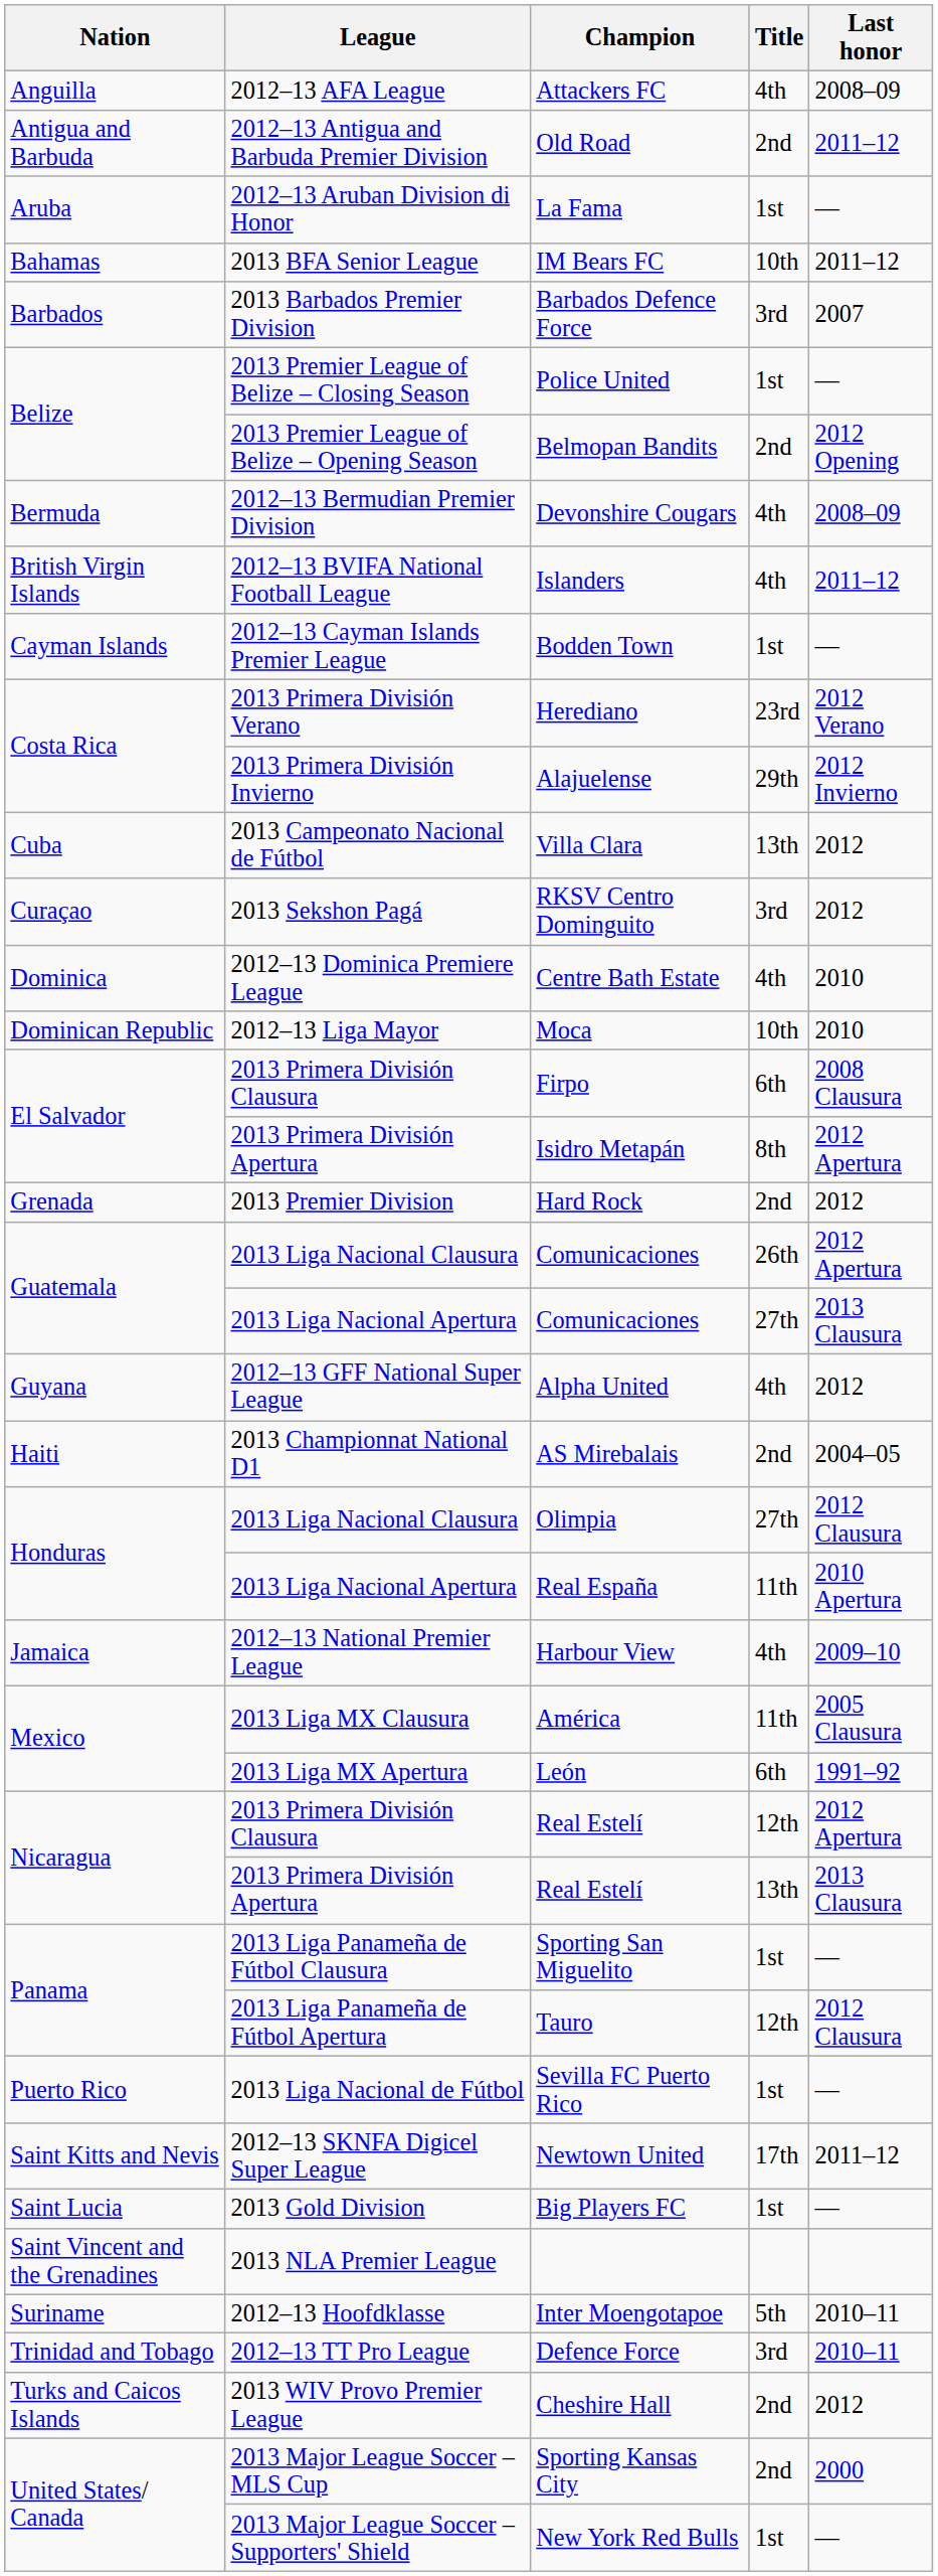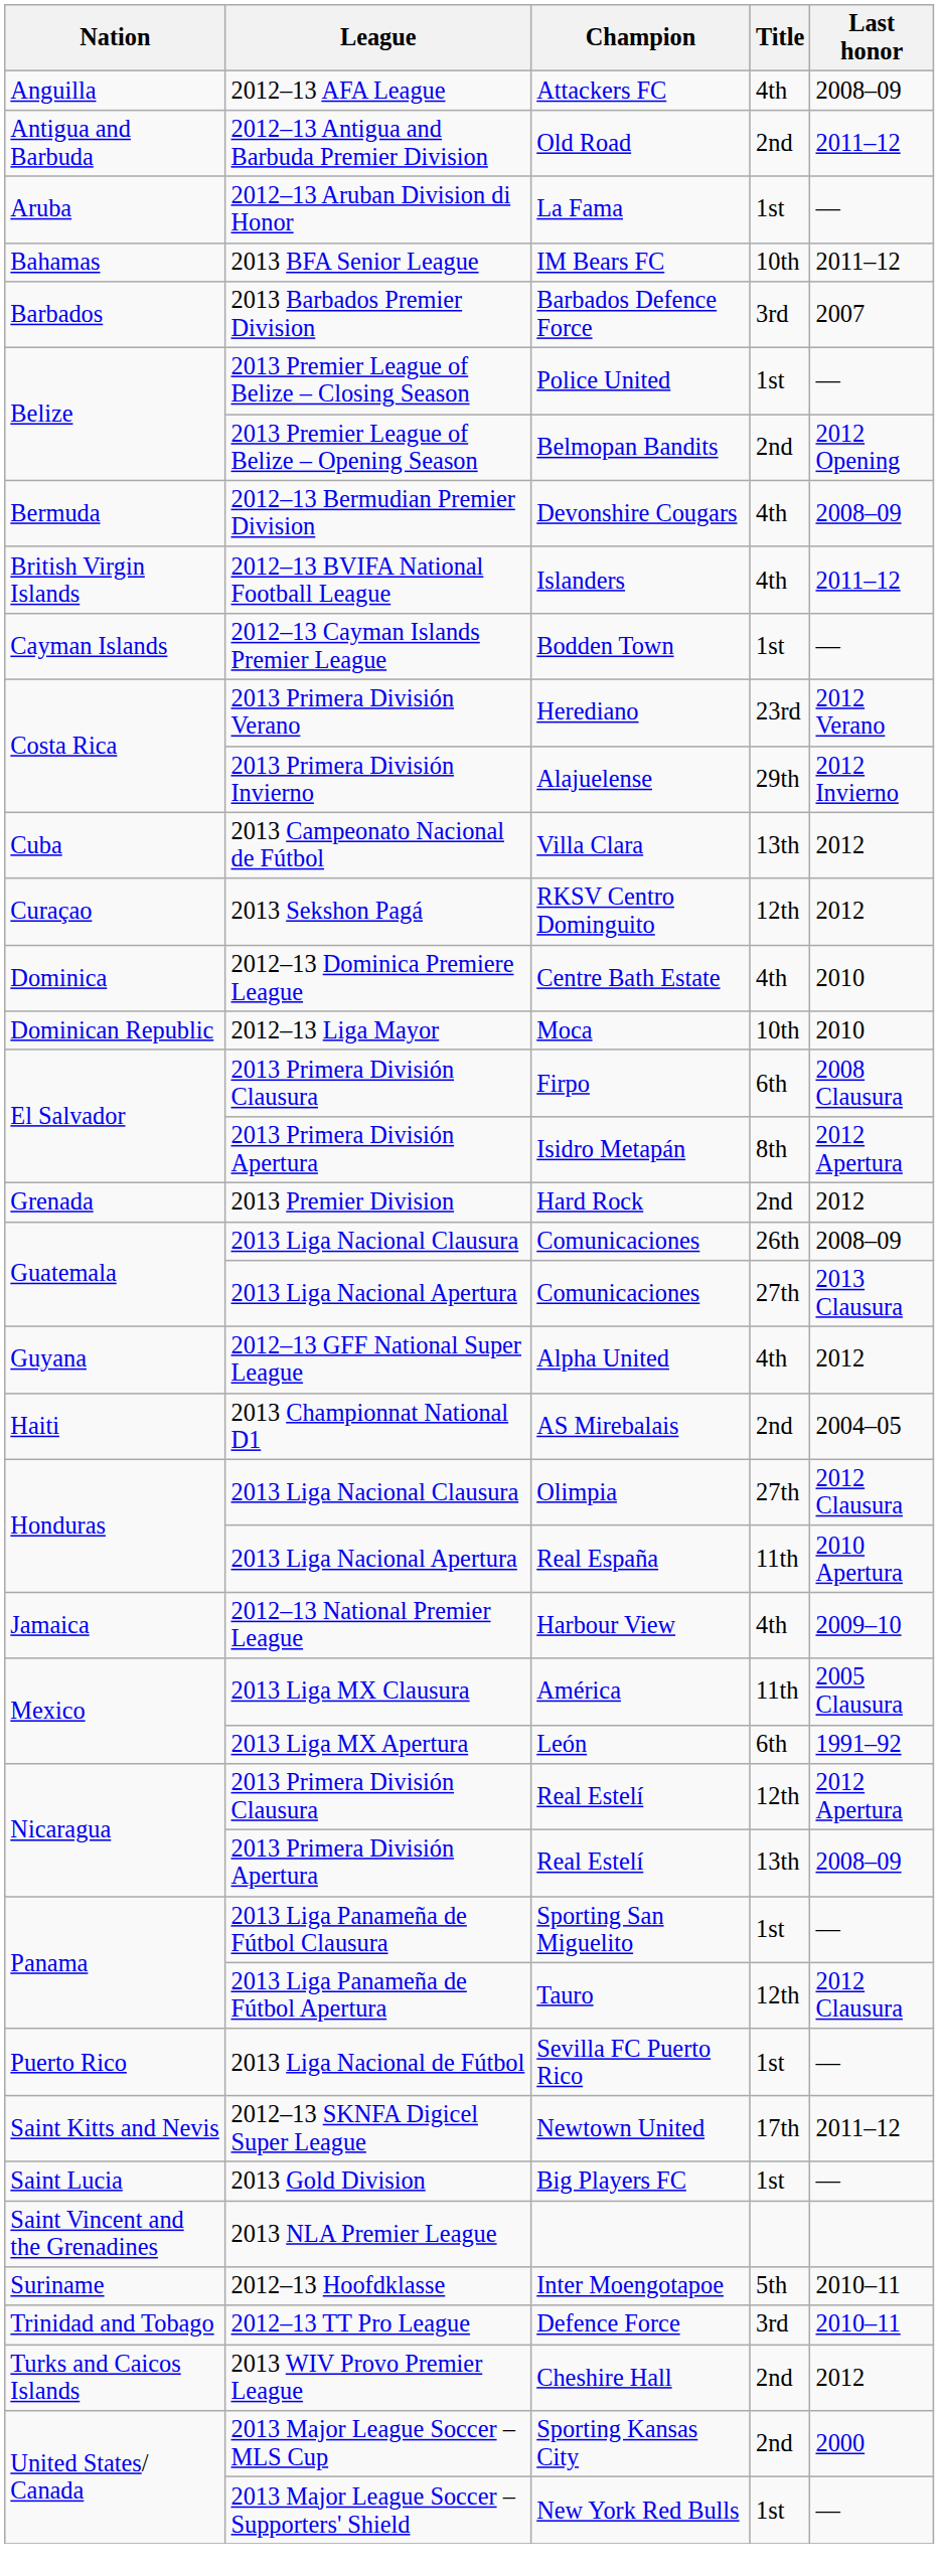RKSV Centro Dominguito | Title: 3rd -> 12th
2013 Liga Nacional Clausura / Comunicaciones | Last honor: 2012 Apertura -> 2008–09
2013 Primera División Apertura / Real Estelí | Last honor: 2013 Clausura -> 2008–09
